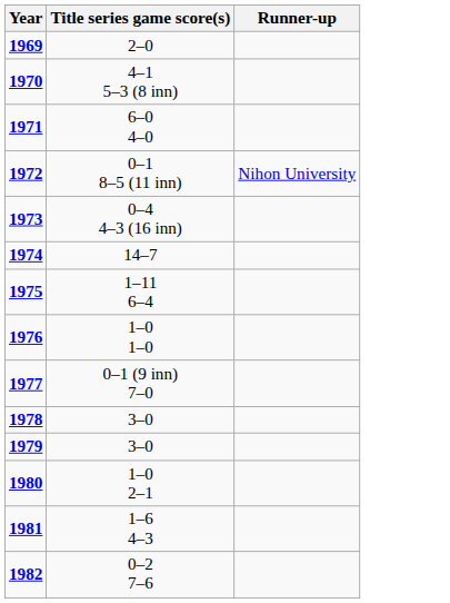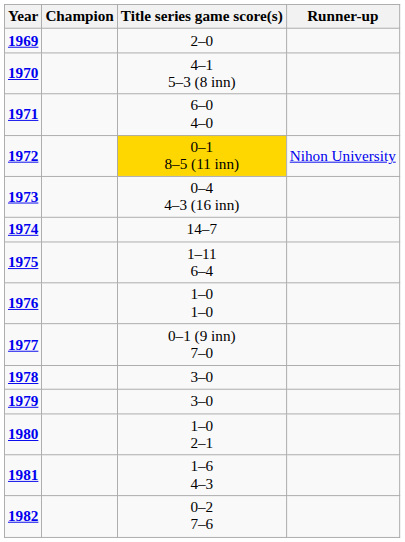+ column: Champion
1972 | Title series game score(s): no background -> gold background
